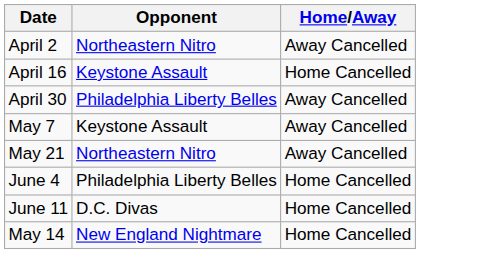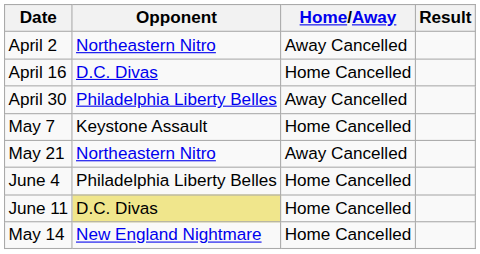+ column: Result
April 16 | Opponent: Keystone Assault -> D.C. Divas
May 7 | Home/Away: Away Cancelled -> Home Cancelled
June 11 | Opponent: no background -> khaki background
